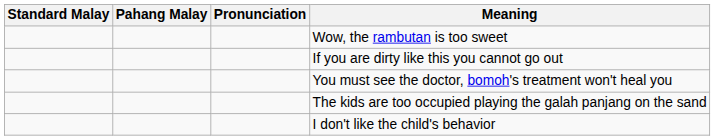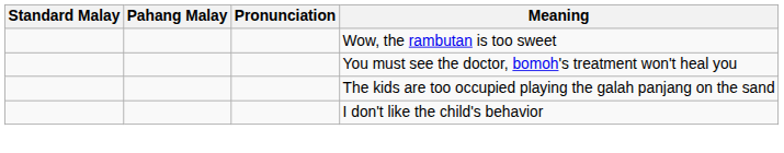- row: If you are dirty like this you cannot go out
